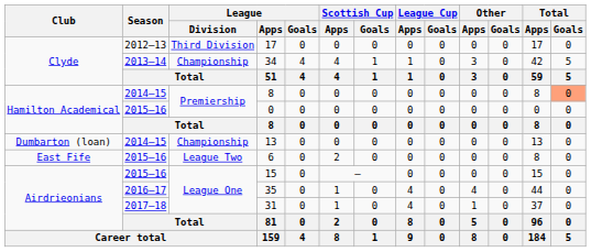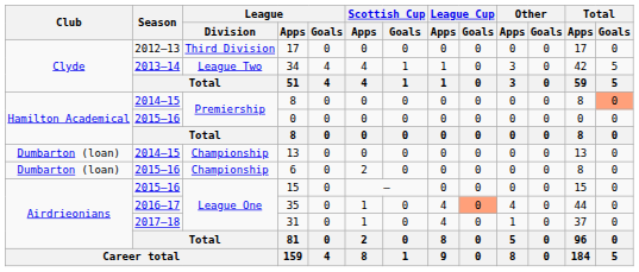34 | League / Division: Championship -> League Two
6 | Club: East Fife -> Dumbarton (loan)
6 | League / Division: League Two -> Championship
35 | League Cup / Goals: no background -> lightsalmon background
